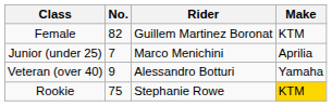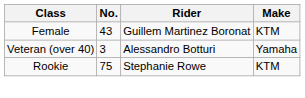Female | No.: 82 -> 43
- row: Junior (under 25) | 7 | Marco Menichini | Aprilia
Veteran (over 40) | No.: 9 -> 3
Rookie | Make: gold background -> no background
